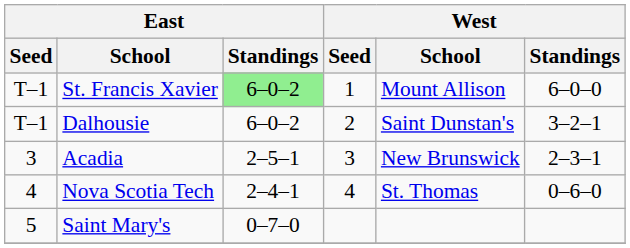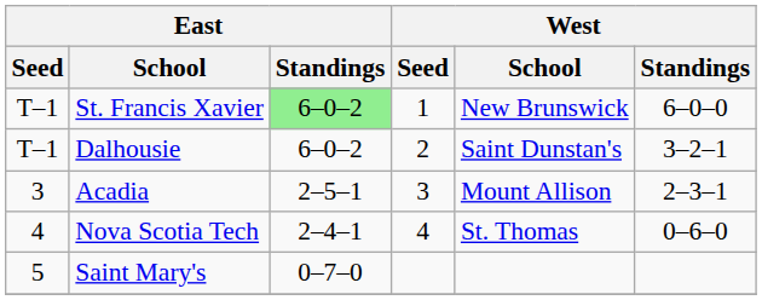St. Francis Xavier | West / School: Mount Allison -> New Brunswick
Acadia | West / School: New Brunswick -> Mount Allison
